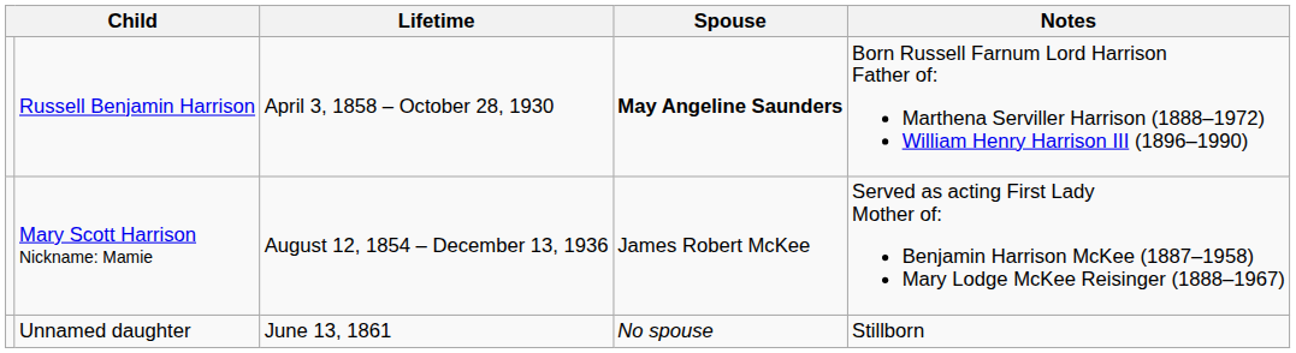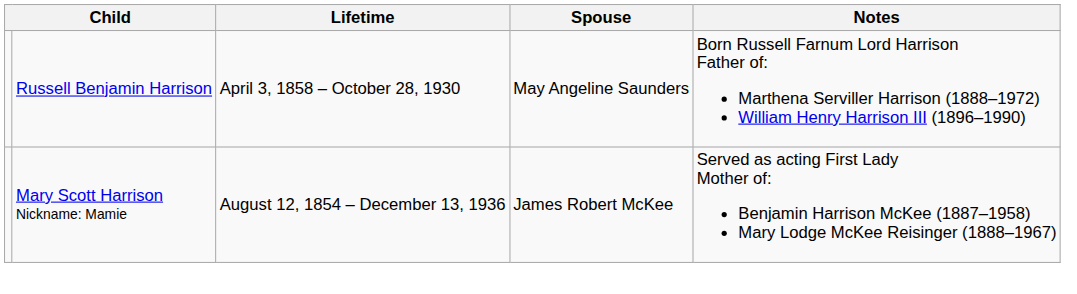Russell Benjamin Harrison | Spouse: bold -> normal
- row: Unnamed daughter | June 13, 1861 | No spouse | Stillborn
